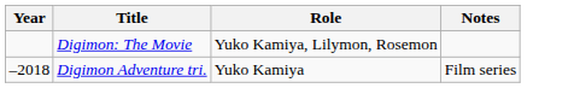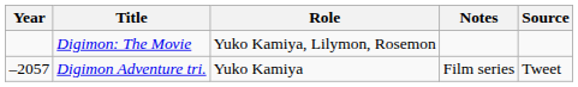+ column: Source | Tweet
Digimon Adventure tri. | Year: –2018 -> –2057
